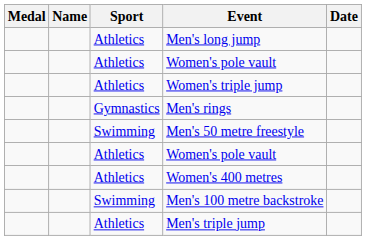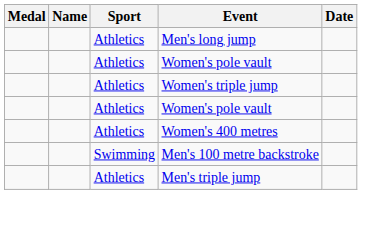- row: Gymnastics | Men's rings
- row: Swimming | Men's 50 metre freestyle
